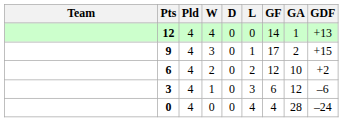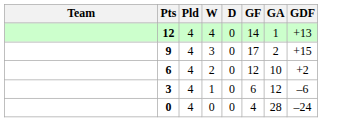- column: L | 0 | 1 | 2 | 3 | 4
